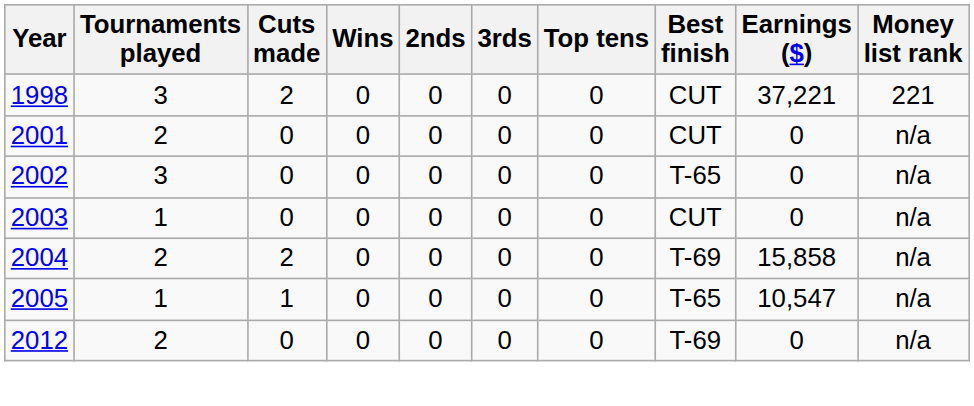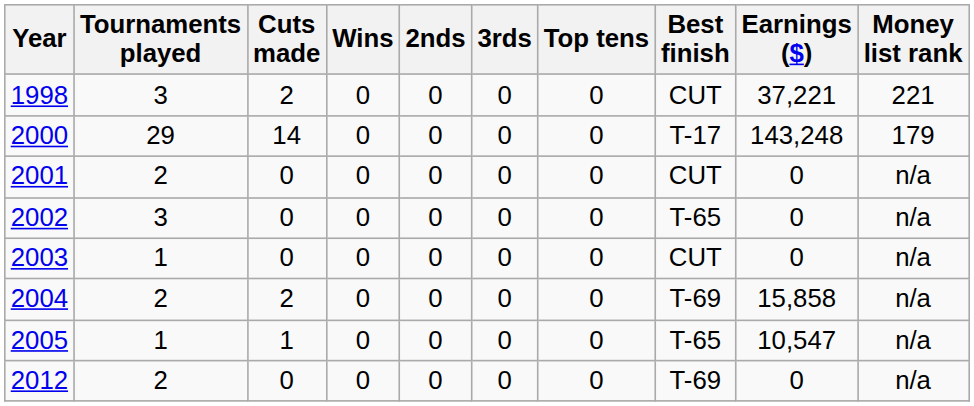+ row: 2000 | 29 | 14 | 0 | 0 | 0 | 0 | T-17 | 143,248 | 179
